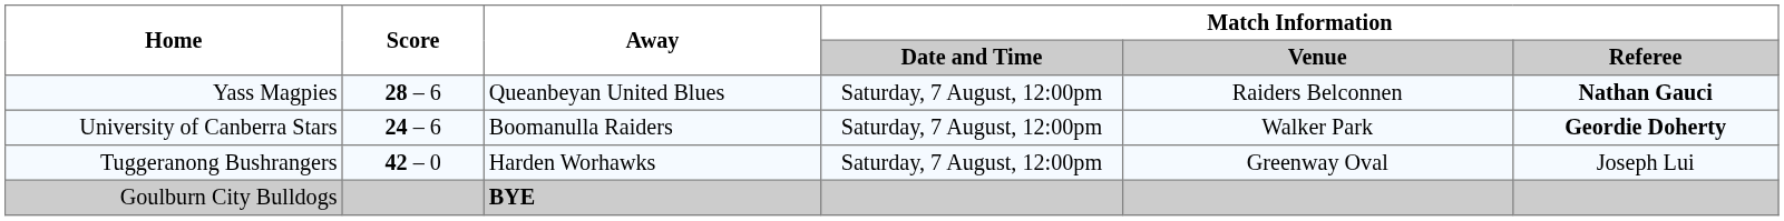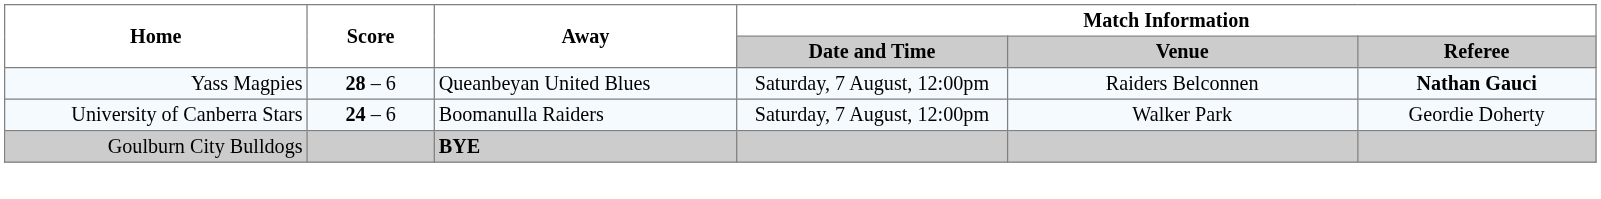University of Canberra Stars | Match Information / Referee: bold -> normal
- row: Tuggeranong Bushrangers | 42 – 0 | Harden Worhawks | Saturday, 7 August, 12:00pm | Greenway Oval | Joseph Lui
